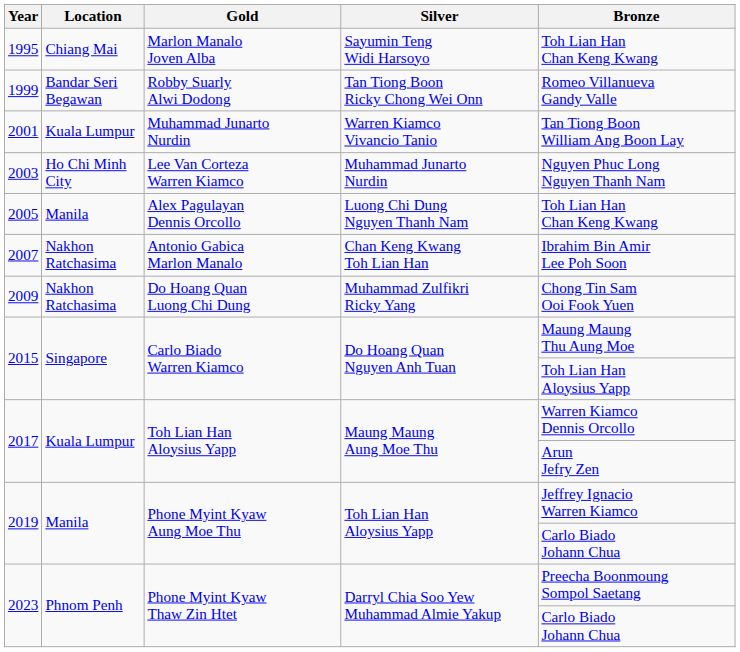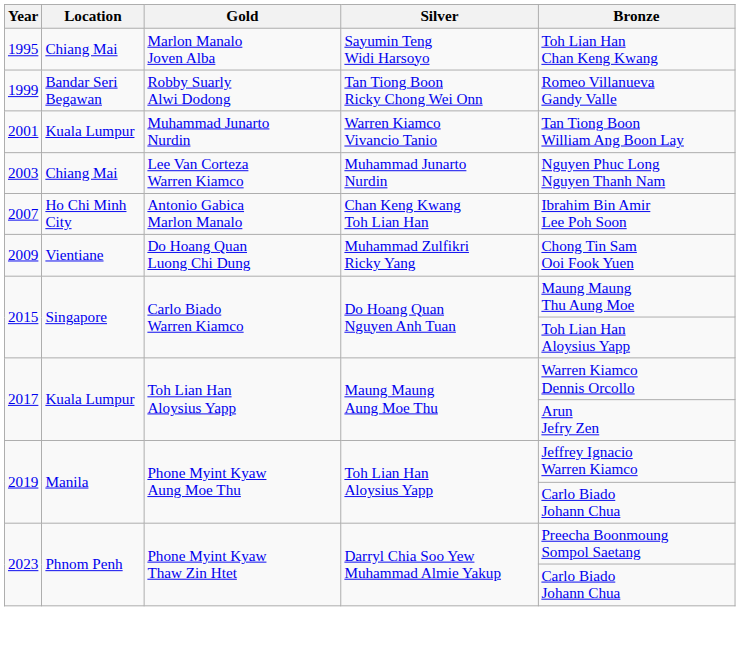2003 | Location: Ho Chi Minh City -> Chiang Mai
- row: 2005 | Manila | Alex Pagulayan Dennis Orcollo | Luong Chi Dung Nguyen Thanh Nam | Toh Lian Han Chan Keng Kwang
2007 | Location: Nakhon Ratchasima -> Ho Chi Minh City
2009 | Location: Nakhon Ratchasima -> Vientiane
